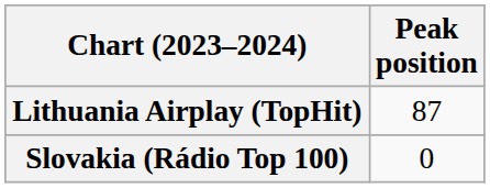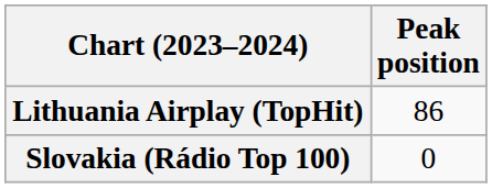Lithuania Airplay (TopHit) | Peak position: 87 -> 86
